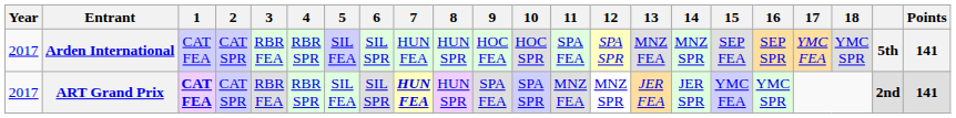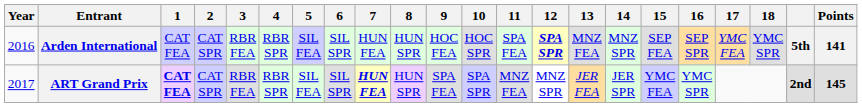Arden International | Year: 2017 -> 2016
Arden International | 12: normal -> bold
ART Grand Prix | Points: 141 -> 145
